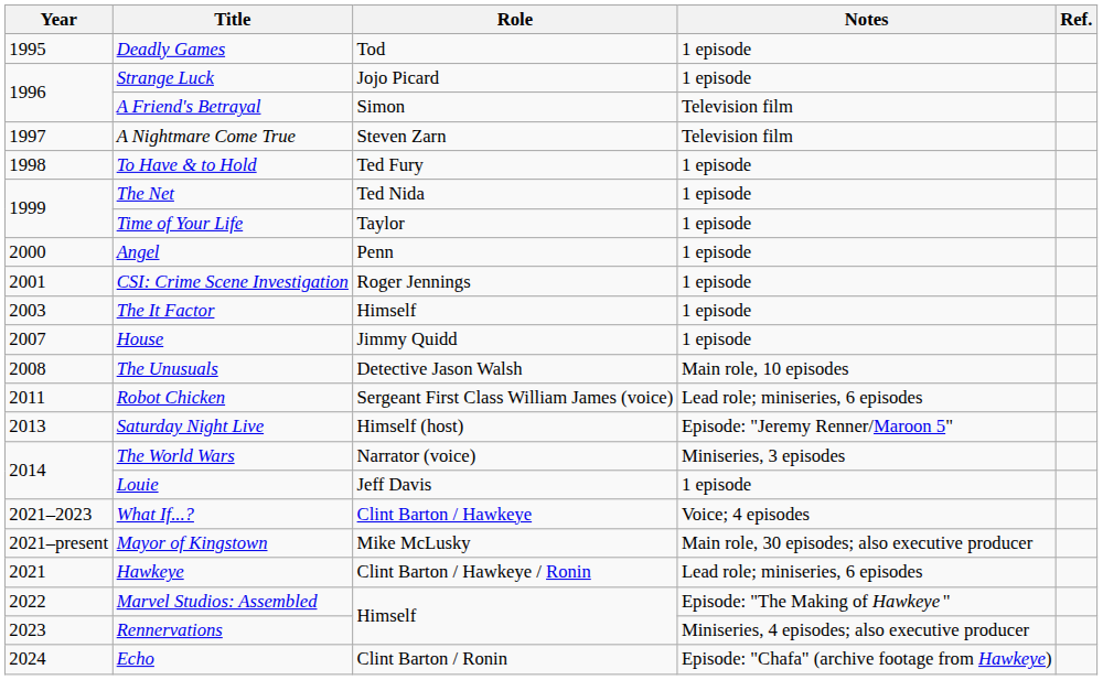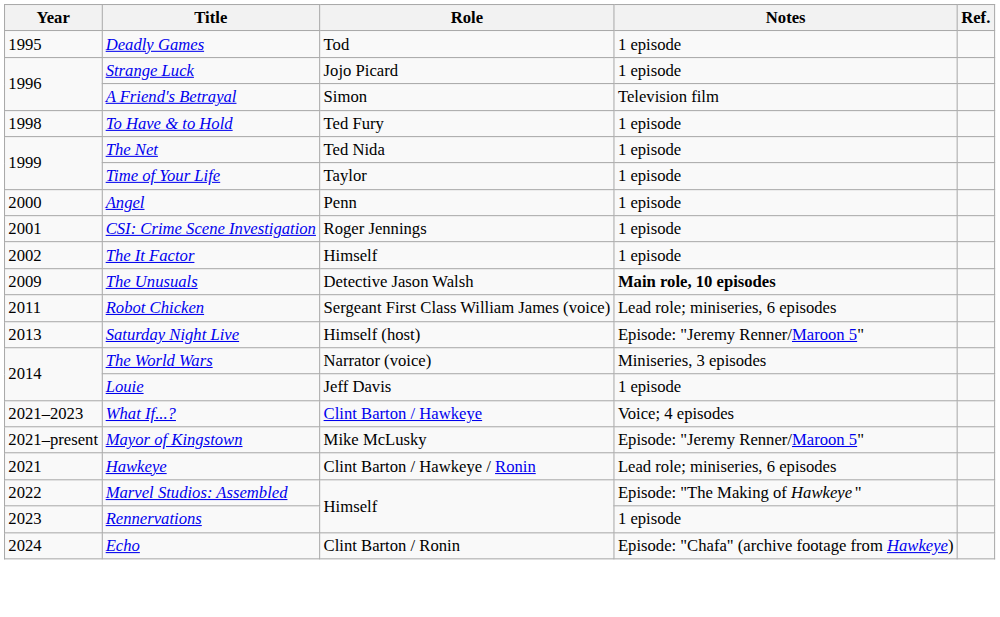- row: 1997 | A Nightmare Come True | Steven Zarn | Television film
The It Factor | Year: 2003 -> 2002
- row: 2007 | House | Jimmy Quidd | 1 episode
The Unusuals | Year: 2008 -> 2009
The Unusuals | Notes: normal -> bold
Mayor of Kingstown | Notes: Main role, 30 episodes; also executive producer -> Episode: "Jeremy Renner/Maroon 5"
Rennervations | Notes: Miniseries, 4 episodes; also executive producer -> 1 episode
